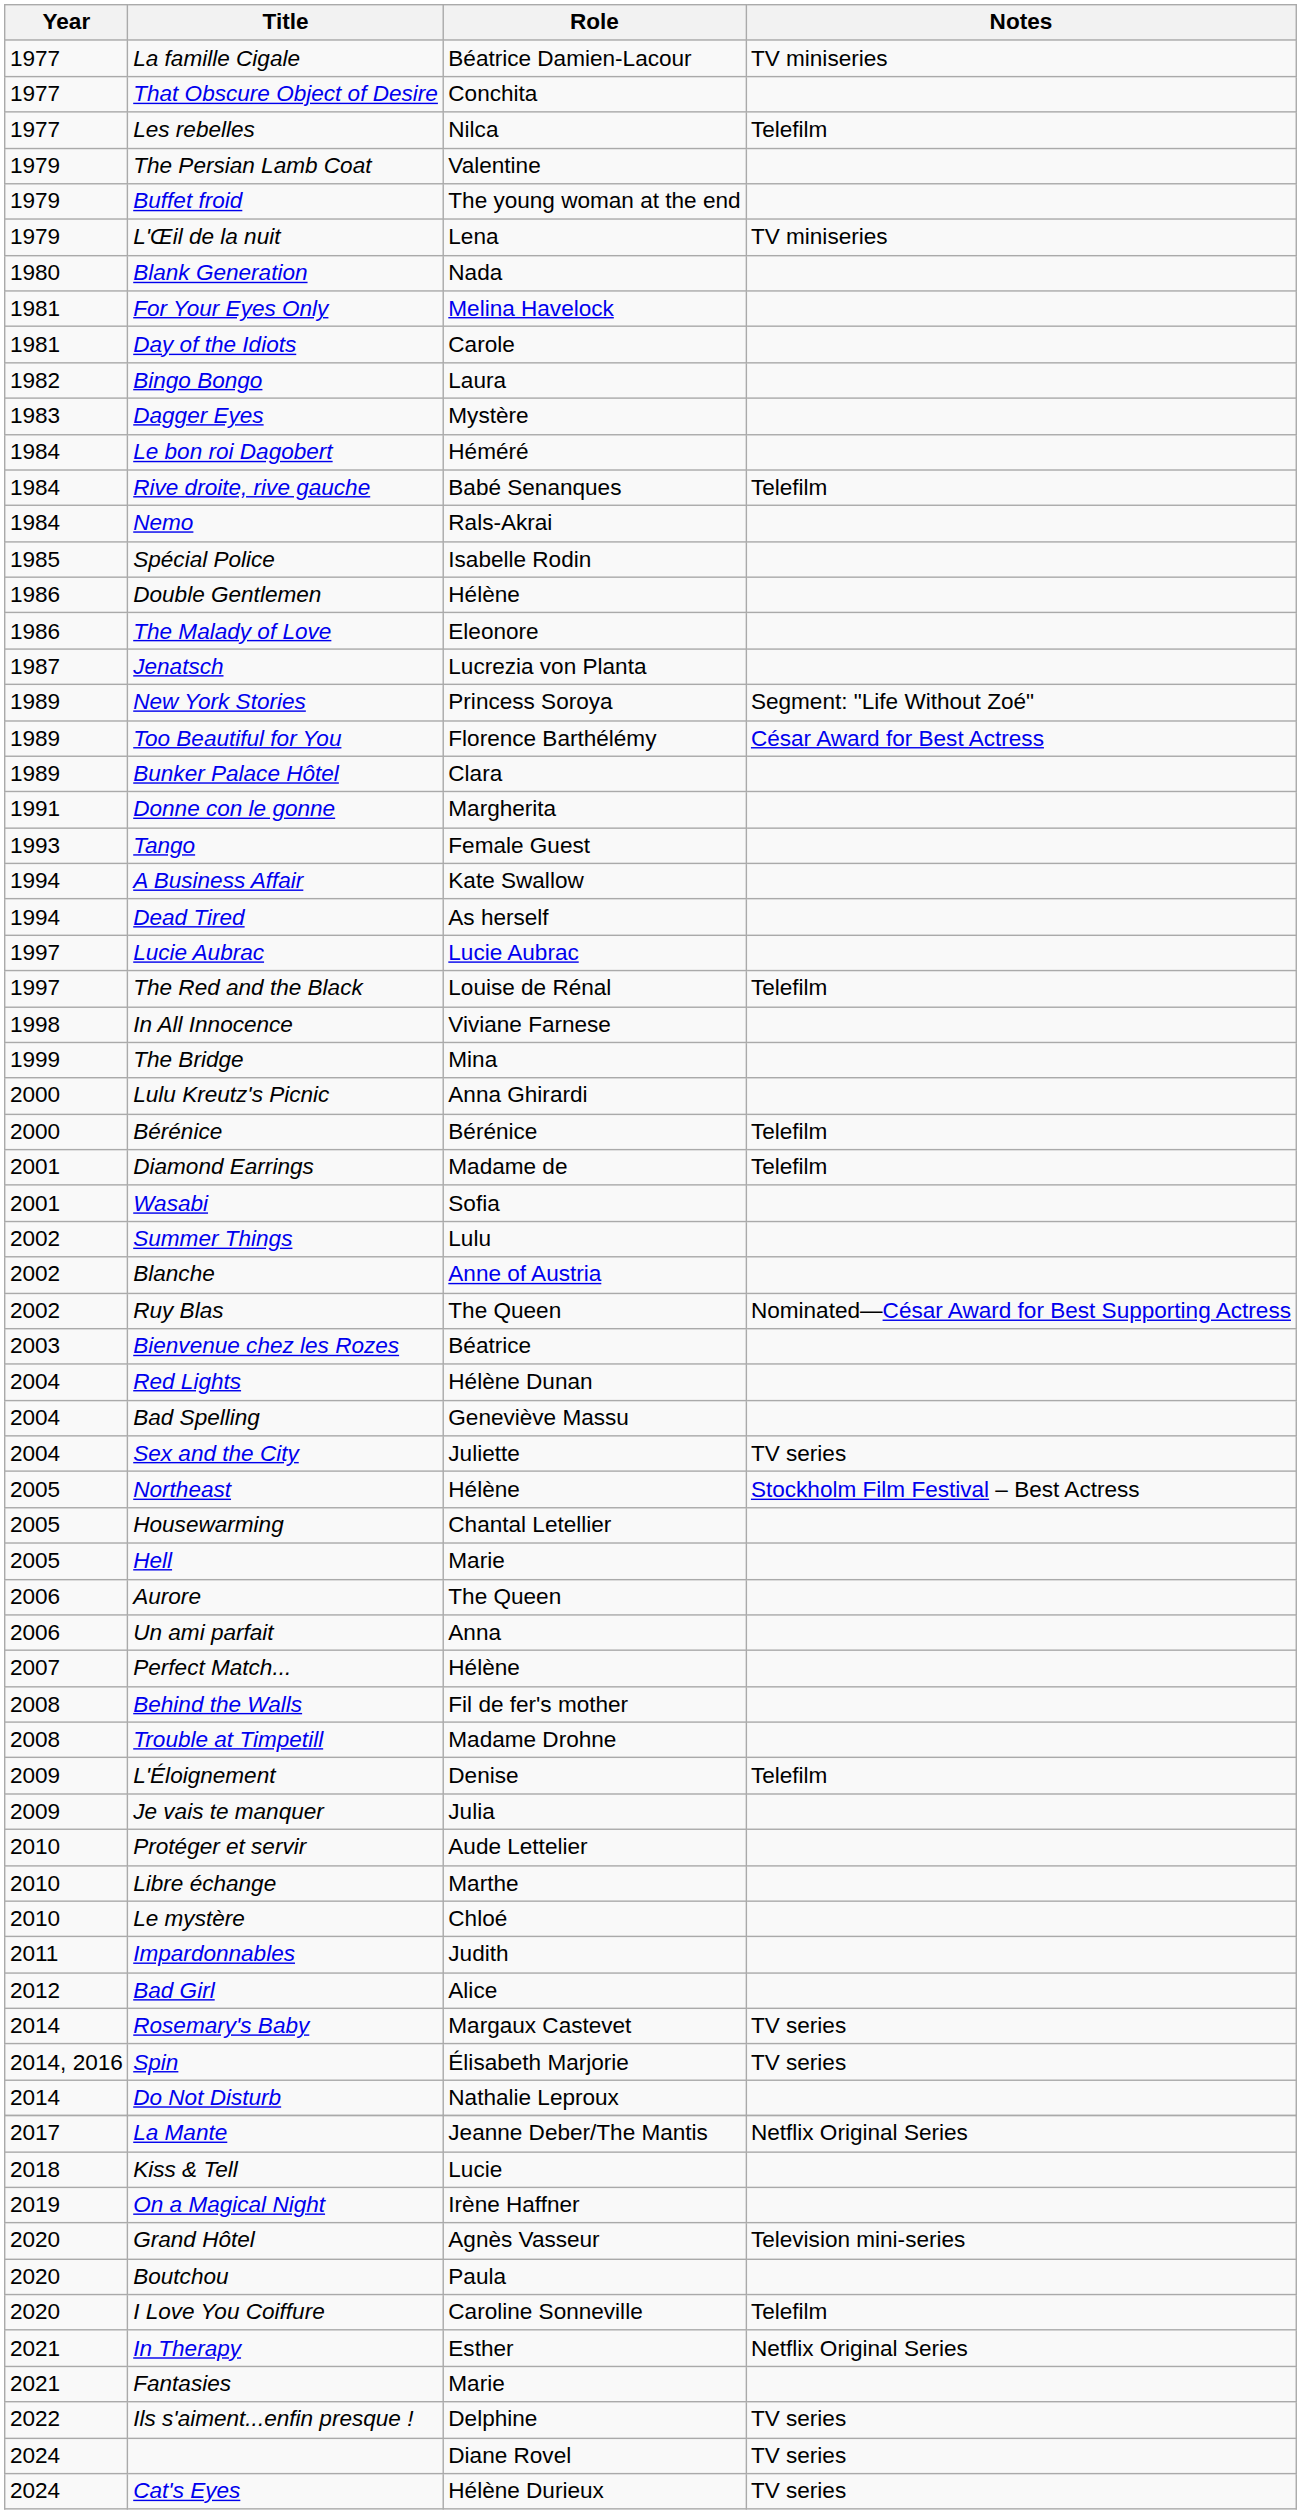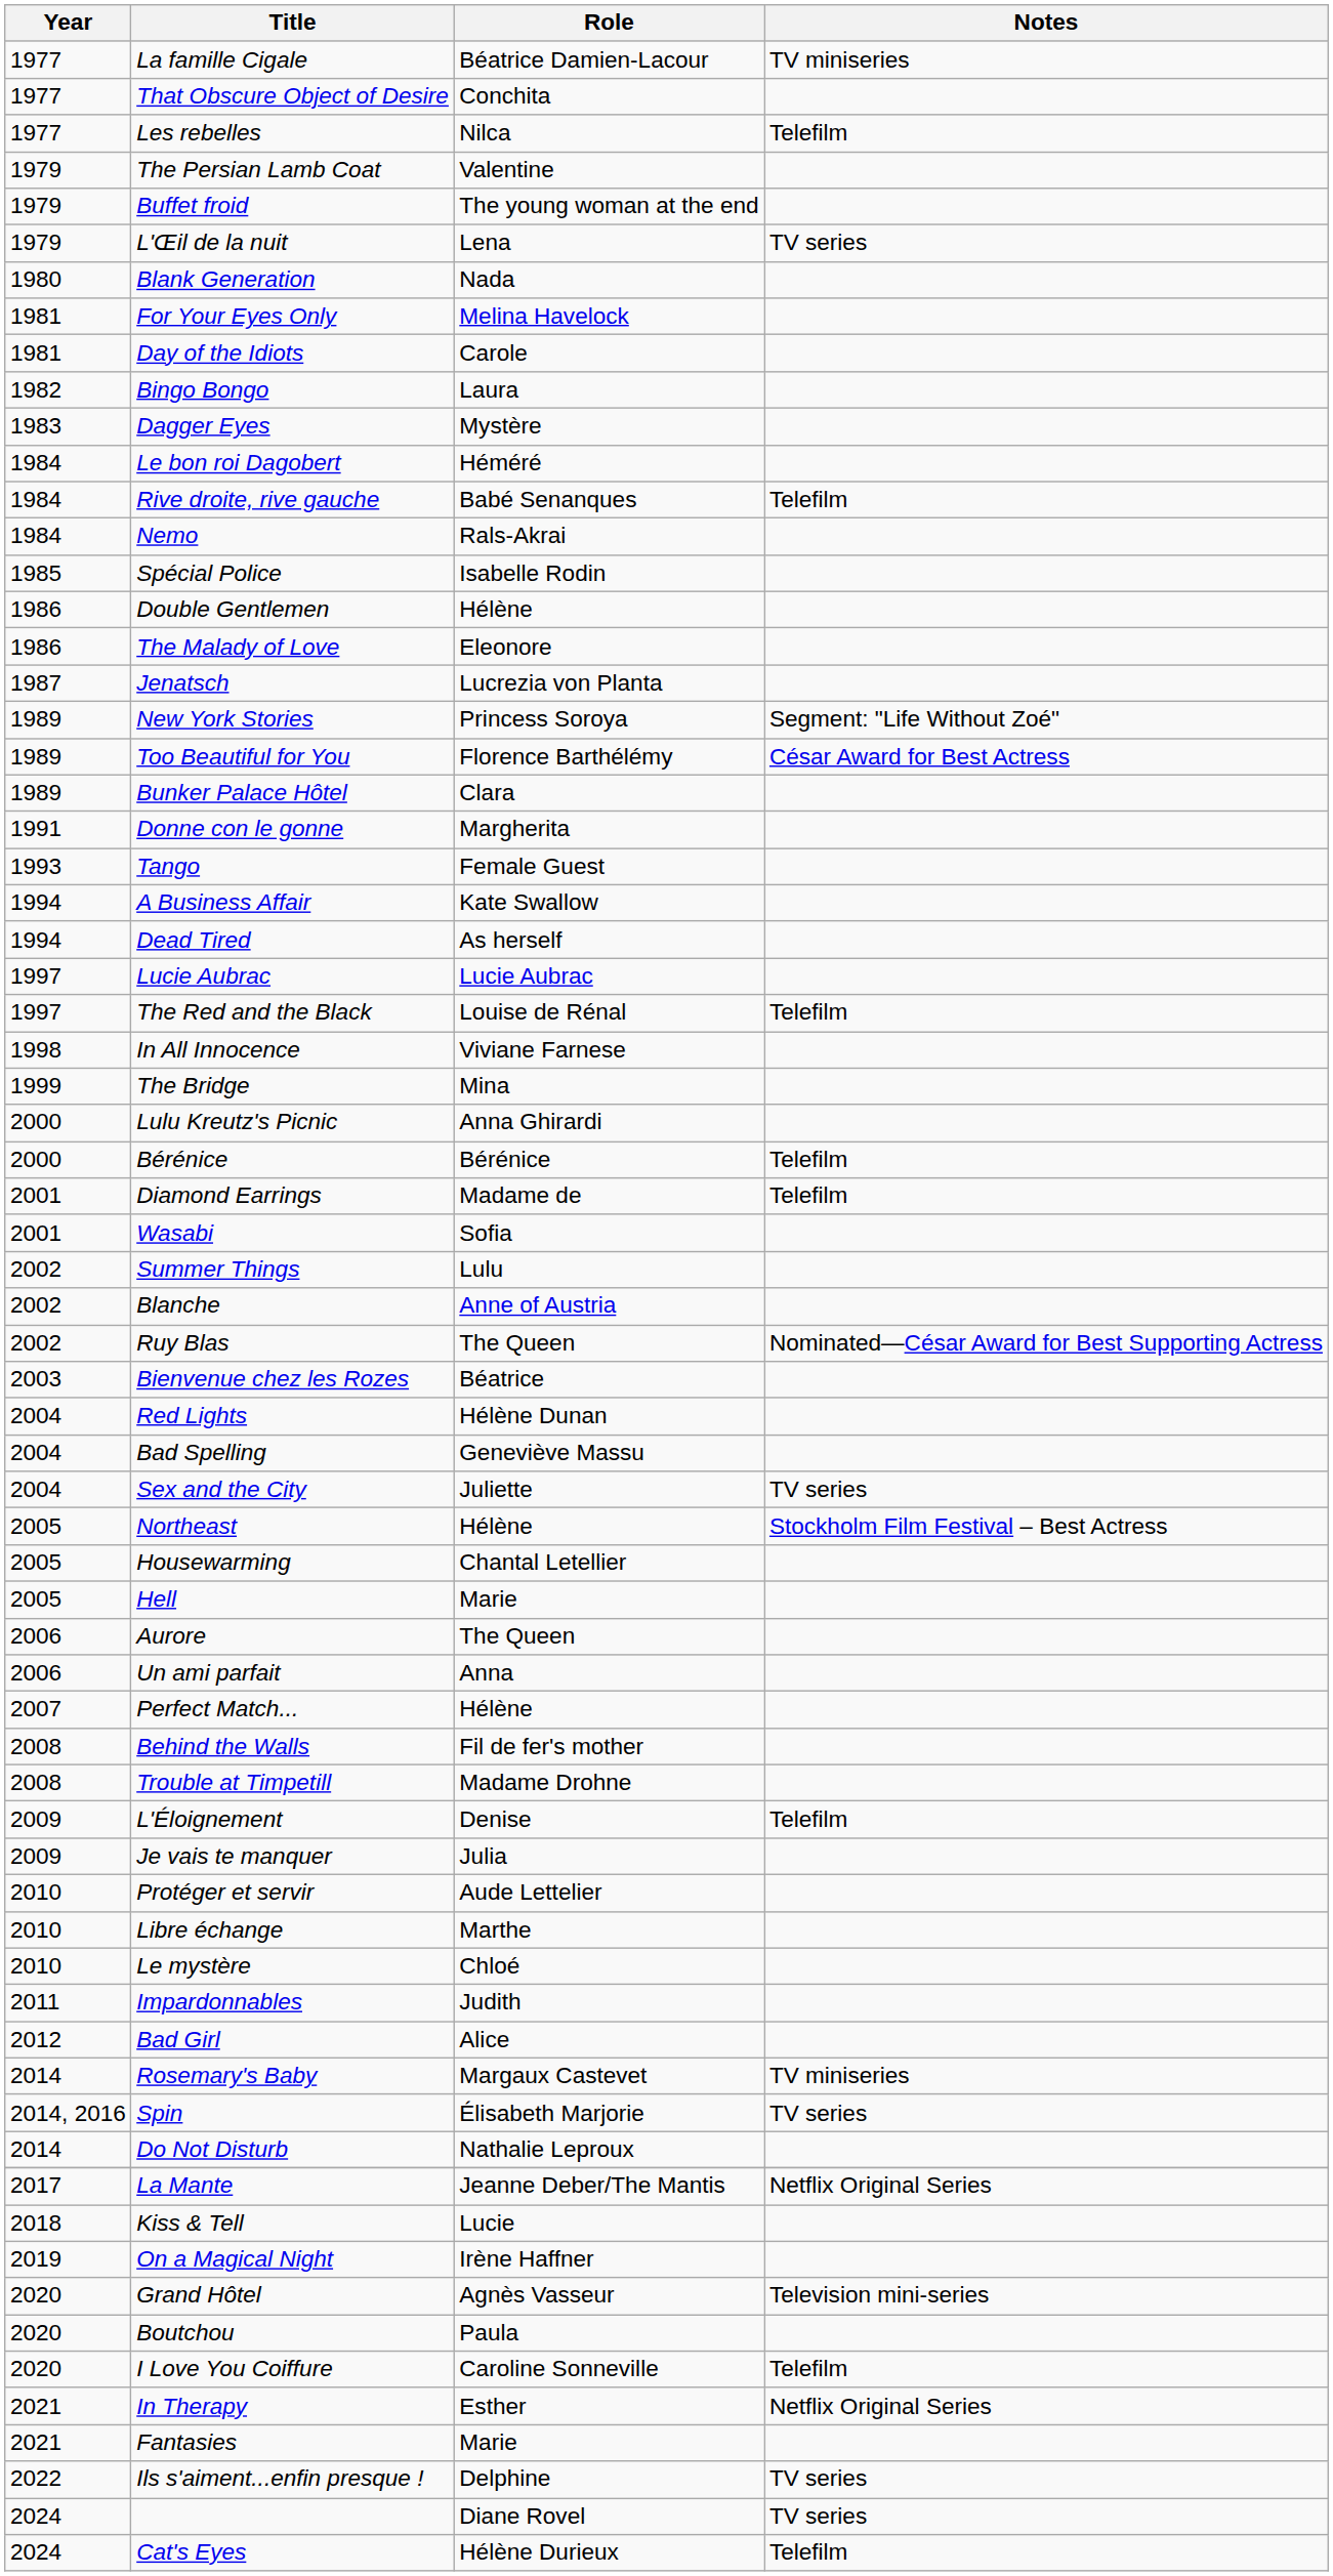L'Œil de la nuit | Notes: TV miniseries -> TV series
Rosemary's Baby | Notes: TV series -> TV miniseries
Cat's Eyes | Notes: TV series -> Telefilm
